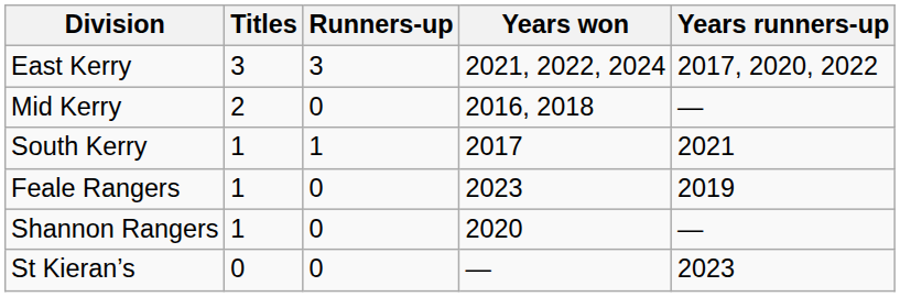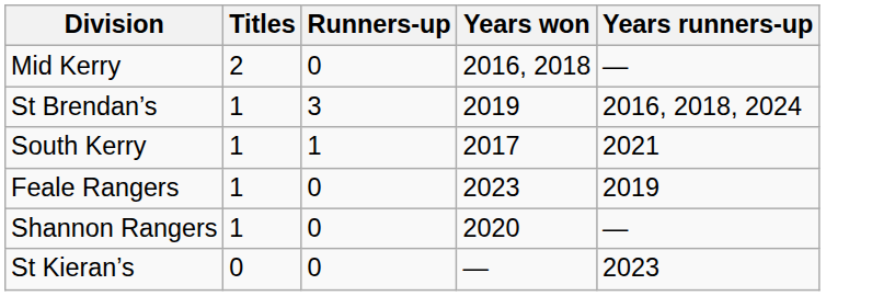- row: East Kerry | 3 | 3 | 2021, 2022, 2024 | 2017, 2020, 2022
+ row: St Brendan’s | 1 | 3 | 2019 | 2016, 2018, 2024
